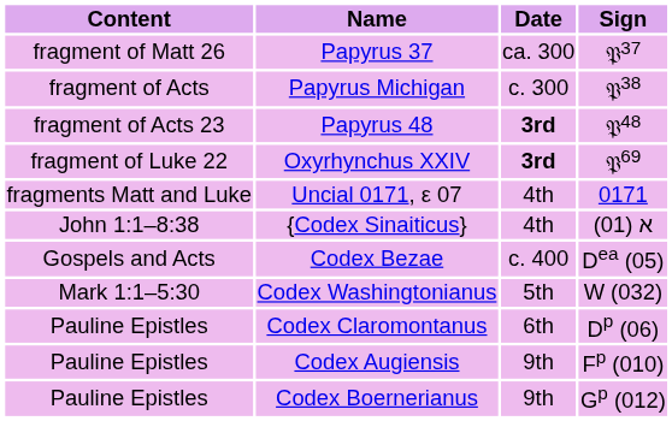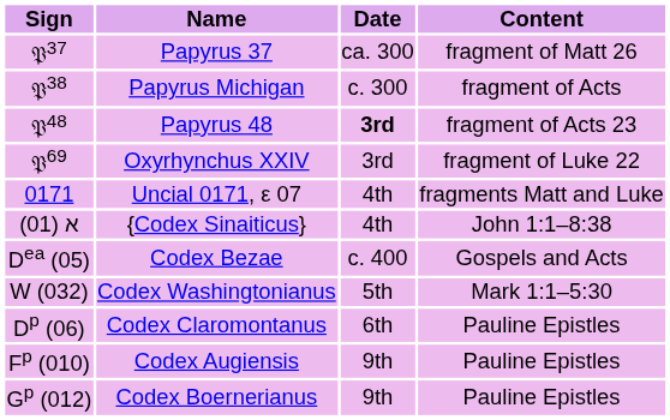columns swapped: Sign <-> Content
Oxyrhynchus XXIV | Date: bold -> normal
